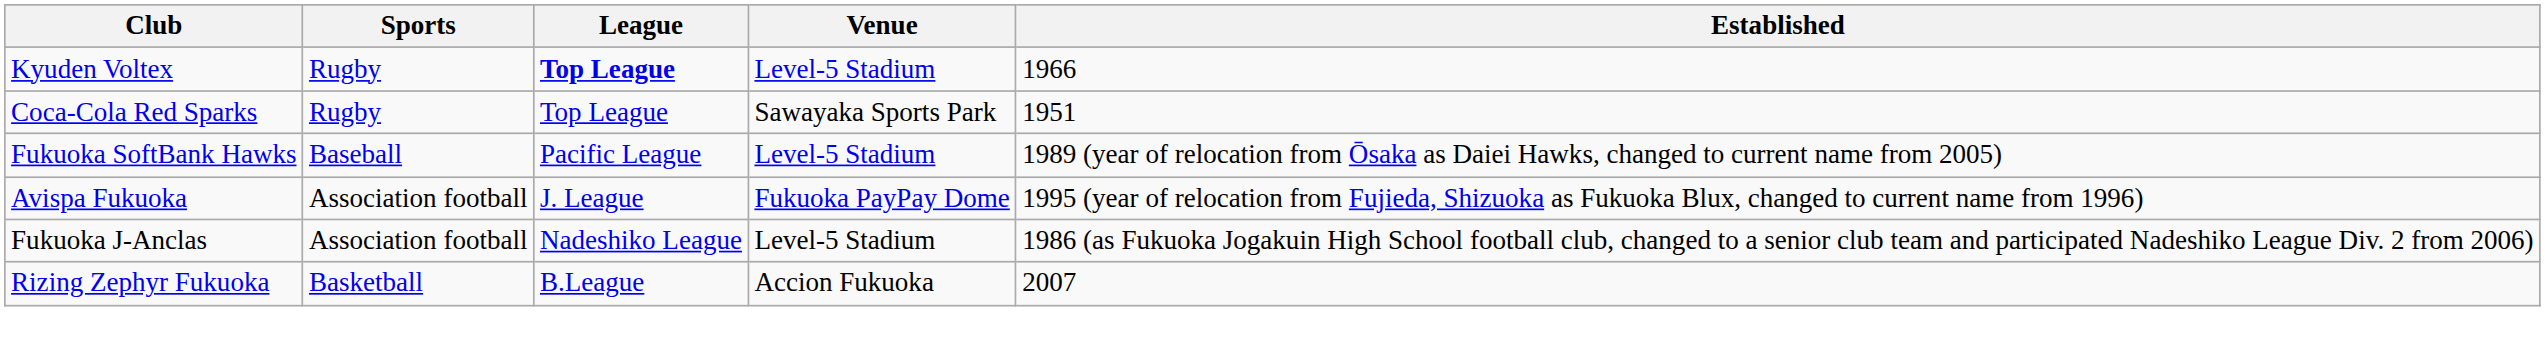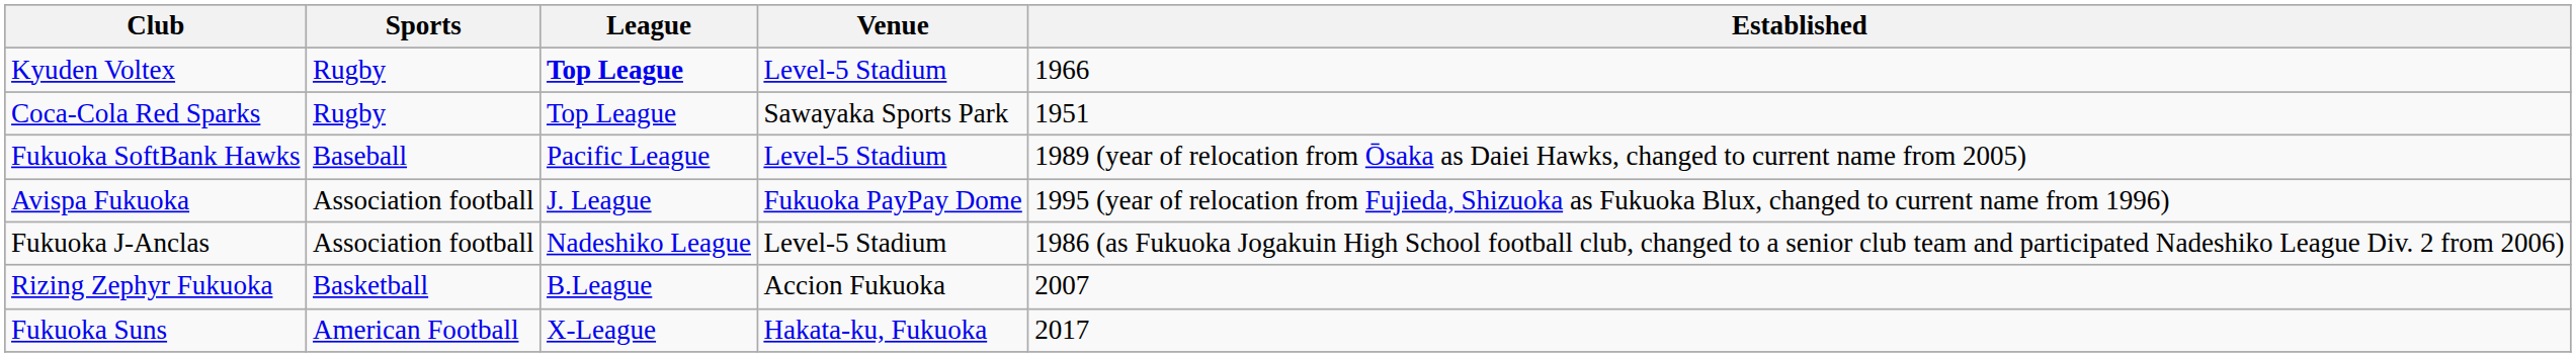+ row: Fukuoka Suns | American Football | X-League | Hakata-ku, Fukuoka | 2017
